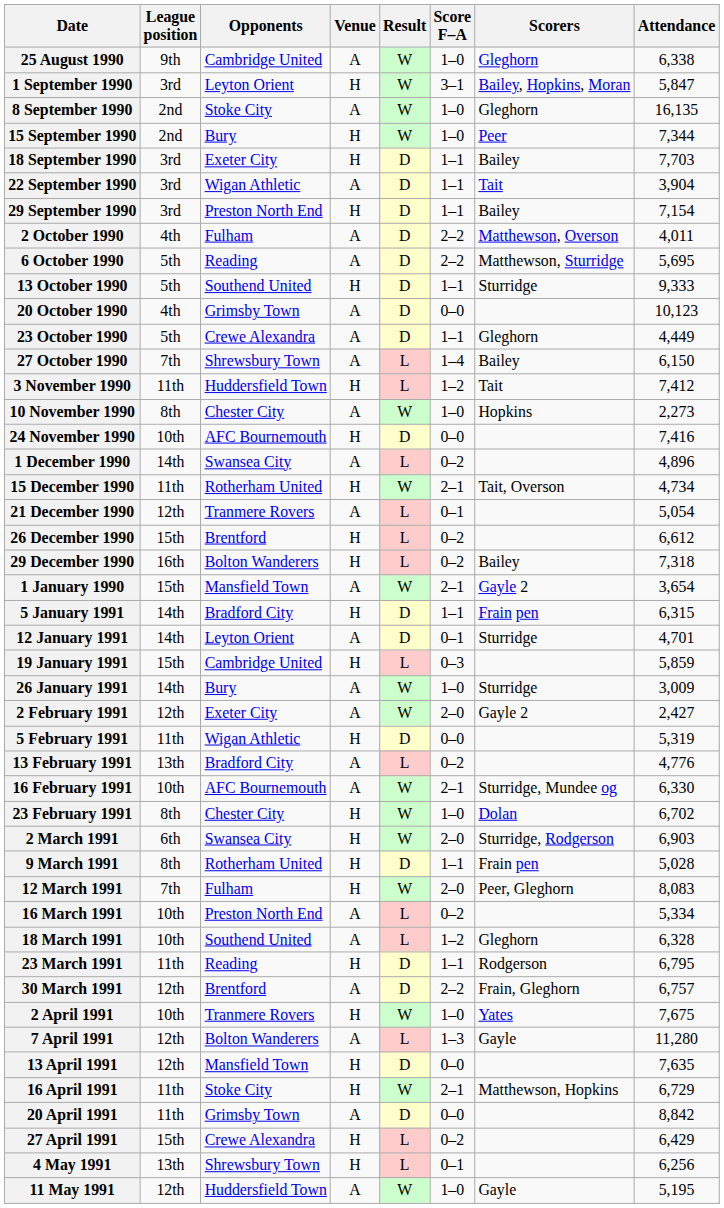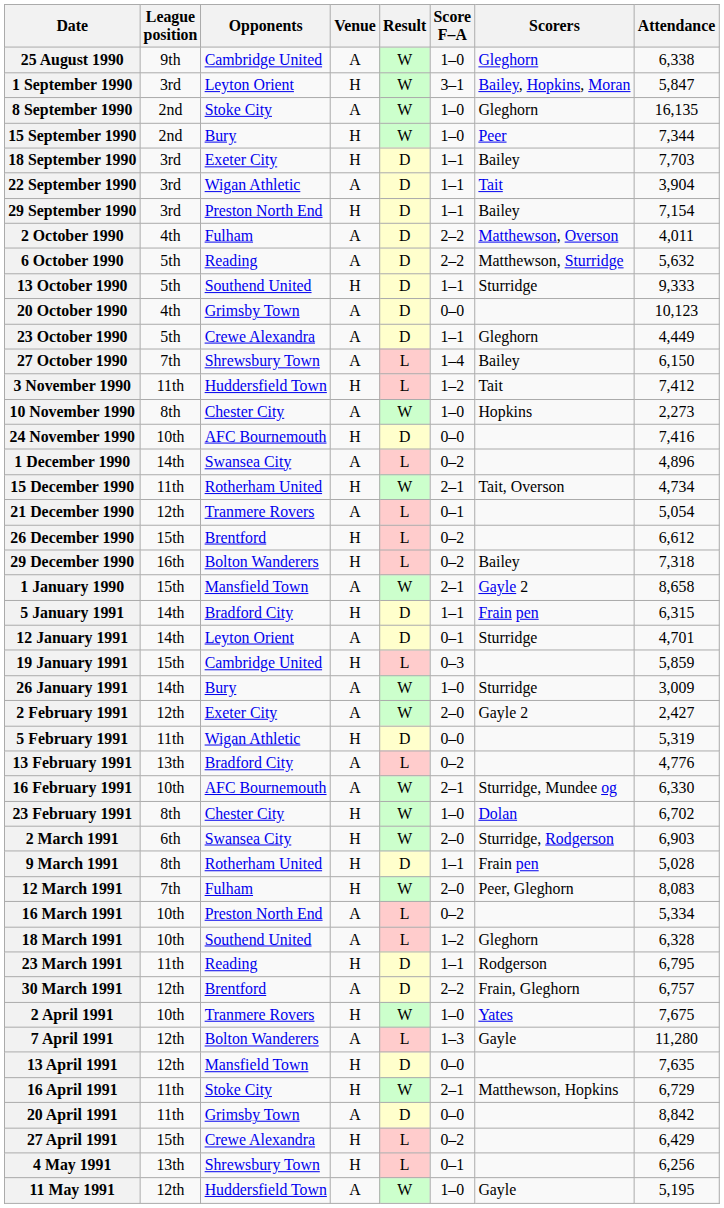6 October 1990 | Attendance: 5,695 -> 5,632
1 January 1990 | Attendance: 3,654 -> 8,658
